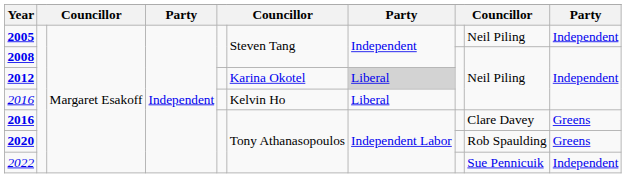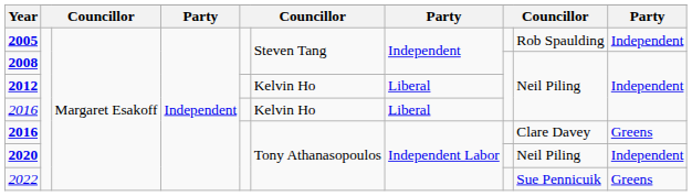2005 | column 9: Neil Piling -> Rob Spaulding
2012 | column 6: Karina Okotel -> Kelvin Ho
2012 | column 7: lightgrey background -> no background
2020 | column 9: Rob Spaulding -> Neil Piling
2020 | column 10: Greens -> Independent
2022 | column 10: Independent -> Greens
